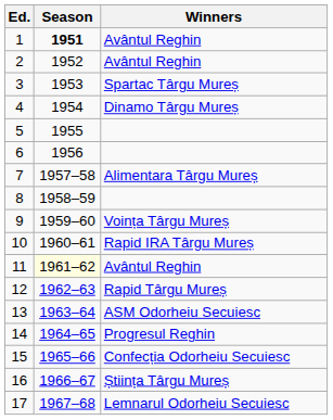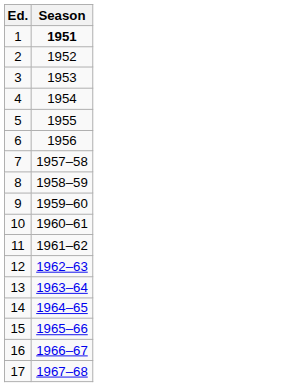- column: Winners | Avântul Reghin | Avântul Reghin | Spartac Târgu Mureș | Dinamo Târgu Mureș | Alimentara Târgu Mureș | Voința Târgu Mureș | Rapid IRA Târgu Mureș | Avântul Reghin | Rapid Târgu Mureș | ASM Odorheiu Secuiesc | Progresul Reghin | Confecția Odorheiu Secuiesc | Știința Târgu Mureș | Lemnarul Odorheiu Secuiesc
11 | Season: lightyellow background -> no background
